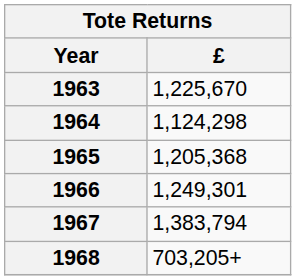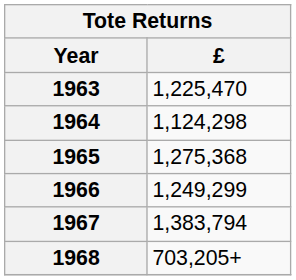1963 | £: 1,225,670 -> 1,225,470
1965 | £: 1,205,368 -> 1,275,368
1966 | £: 1,249,301 -> 1,249,299
